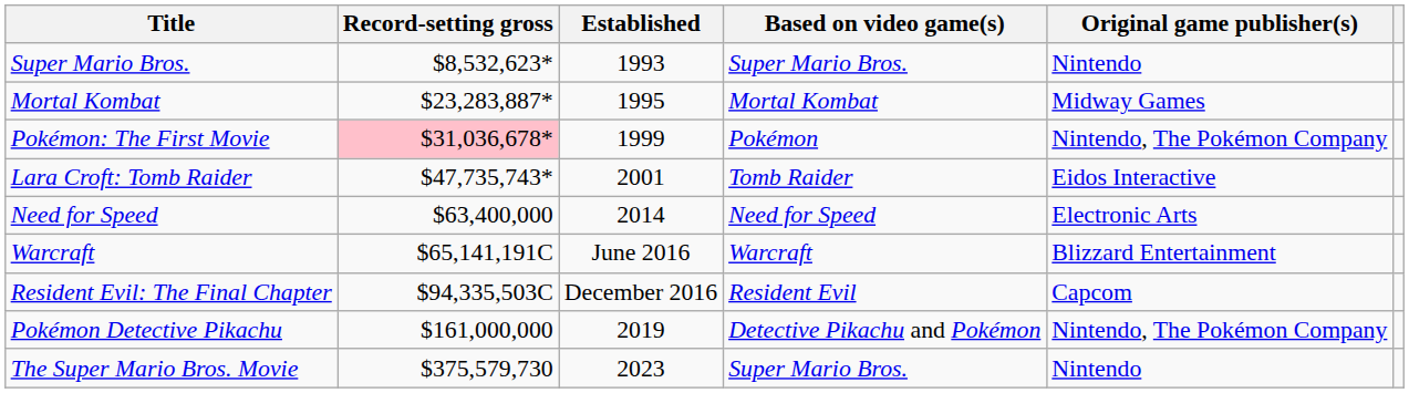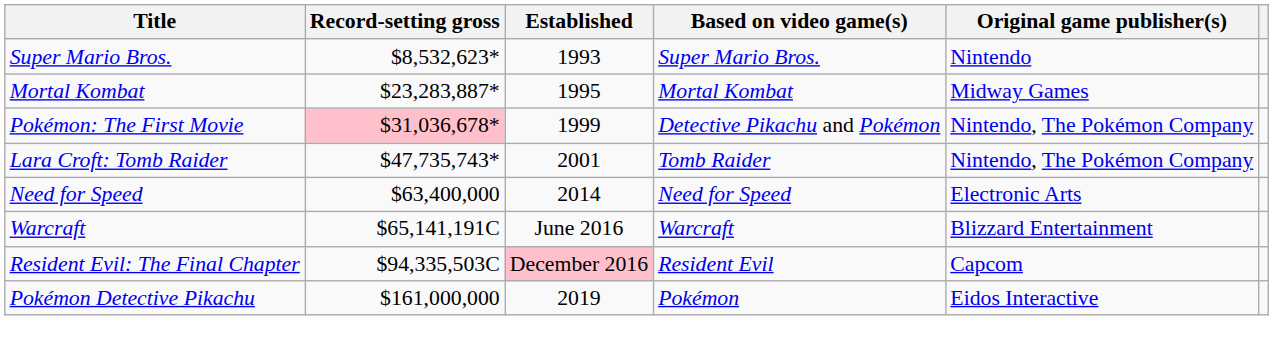Pokémon: The First Movie | Based on video game(s): Pokémon -> Detective Pikachu and Pokémon
Lara Croft: Tomb Raider | Original game publisher(s): Eidos Interactive -> Nintendo, The Pokémon Company
Resident Evil: The Final Chapter | Established: no background -> pink background
Pokémon Detective Pikachu | Based on video game(s): Detective Pikachu and Pokémon -> Pokémon
Pokémon Detective Pikachu | Original game publisher(s): Nintendo, The Pokémon Company -> Eidos Interactive
- row: The Super Mario Bros. Movie | $375,579,730 | 2023 | Super Mario Bros. | Nintendo
